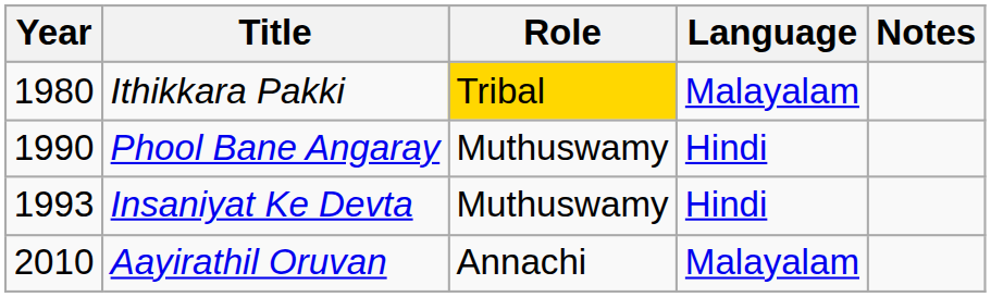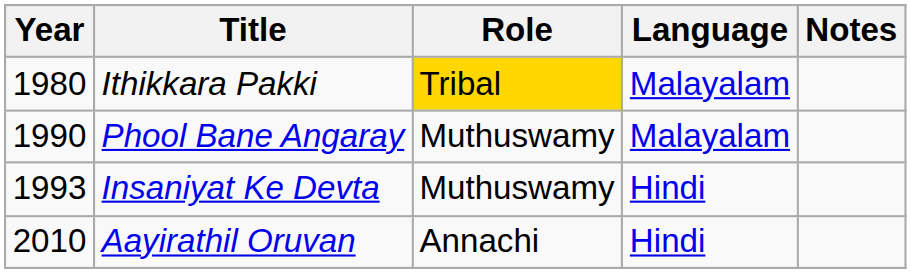Phool Bane Angaray | Language: Hindi -> Malayalam
Aayirathil Oruvan | Language: Malayalam -> Hindi
